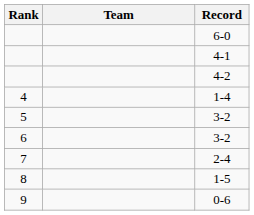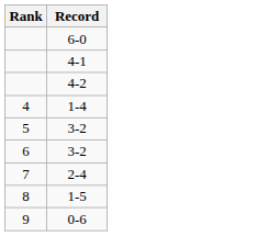- column: Team
